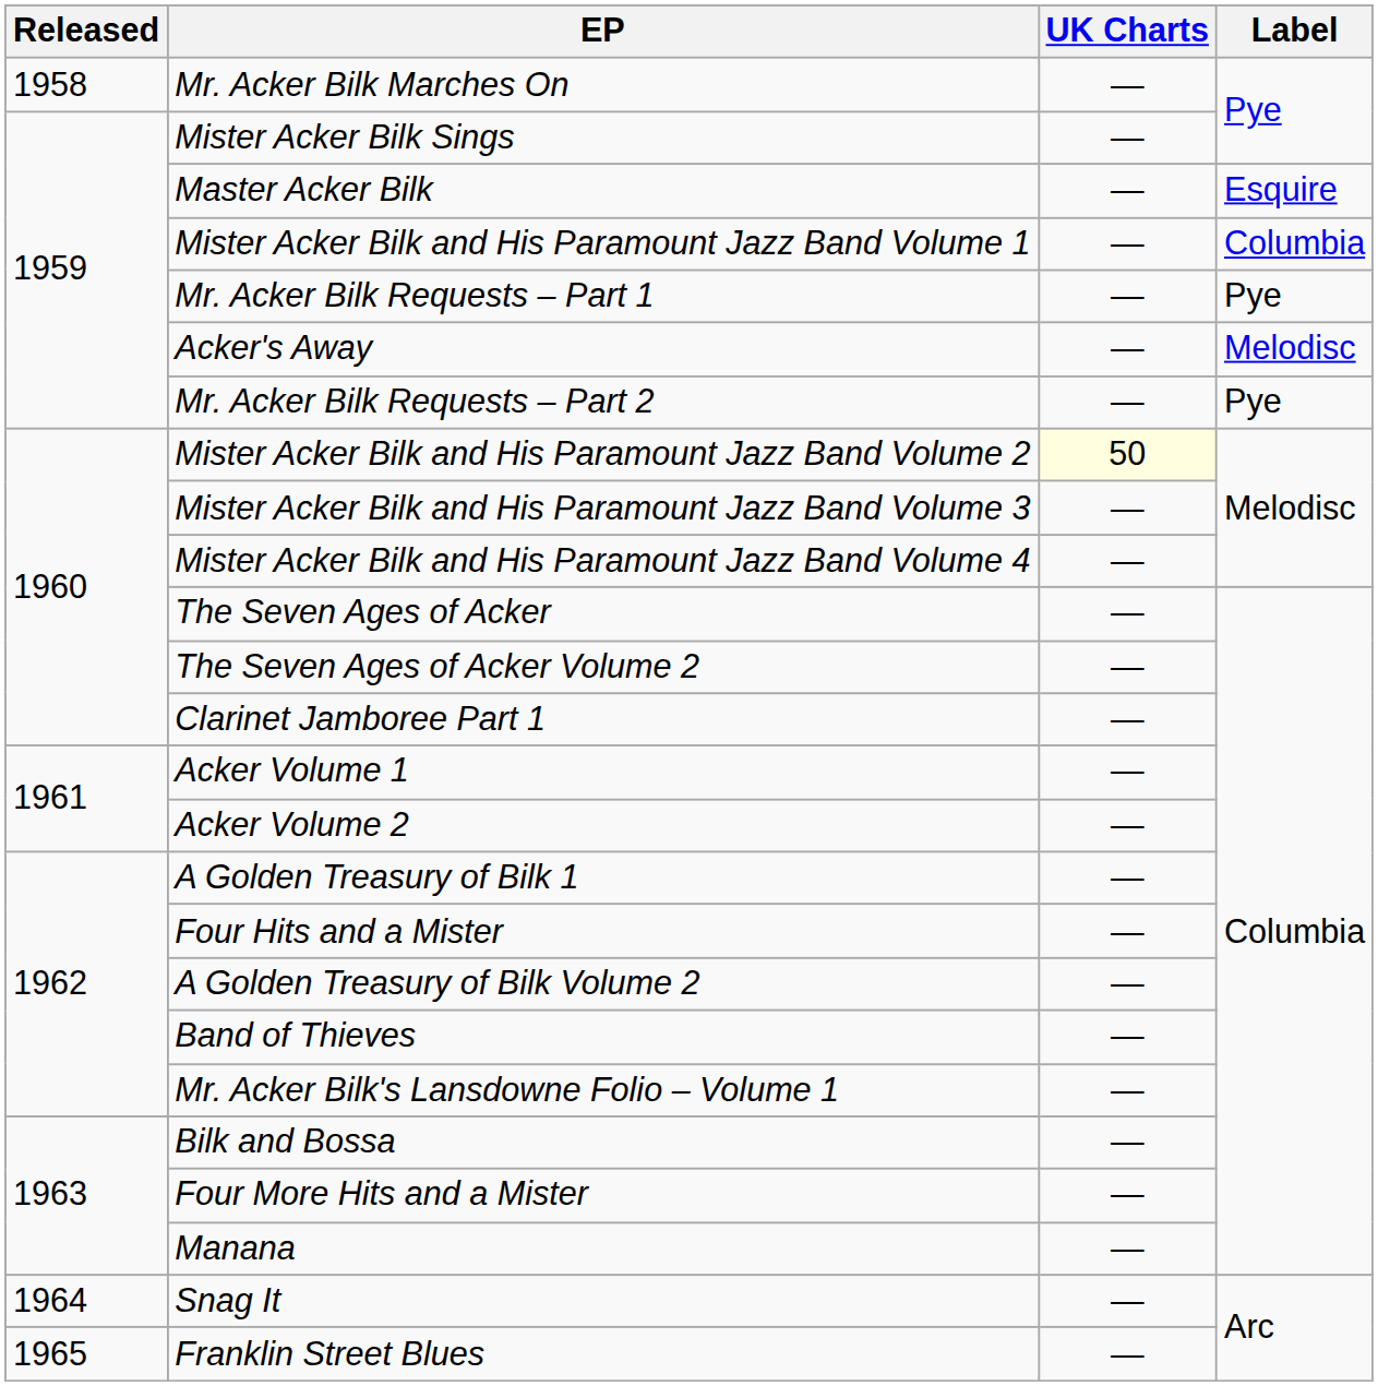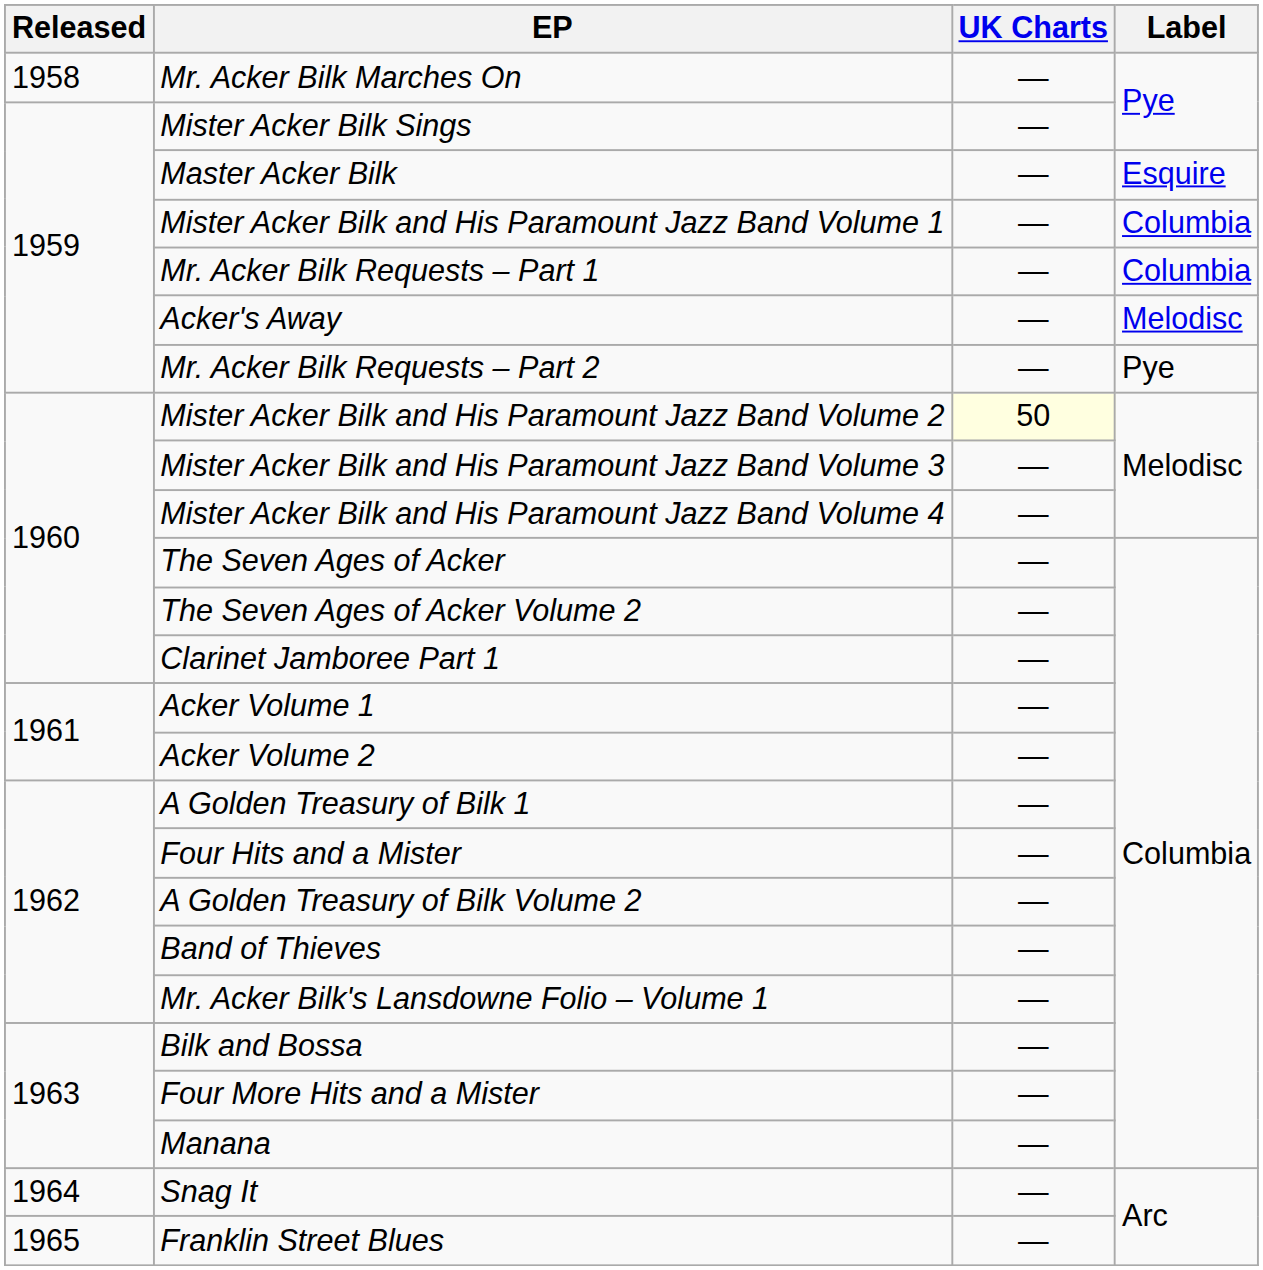Mr. Acker Bilk Requests – Part 1 | Label: Pye -> Columbia
